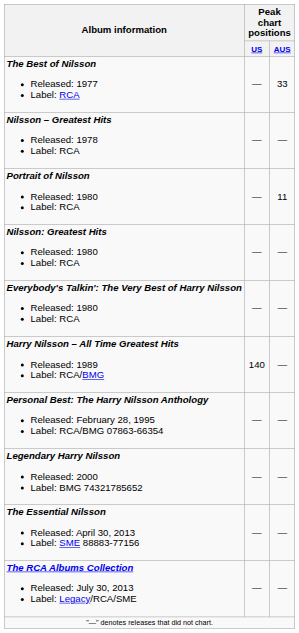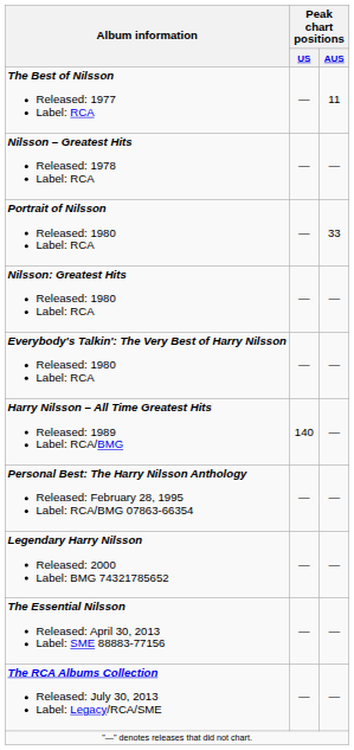The Best of Nilsson Released: 1977 Label: RCA | Peak chart positions / AUS: 33 -> 11
Portrait of Nilsson Released: 1980 Label: RCA | Peak chart positions / AUS: 11 -> 33
